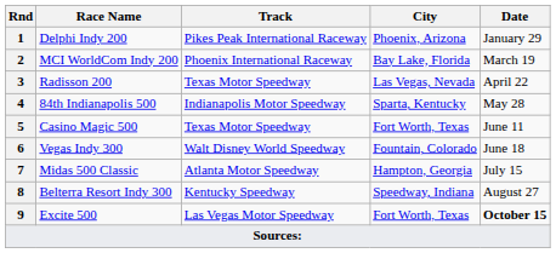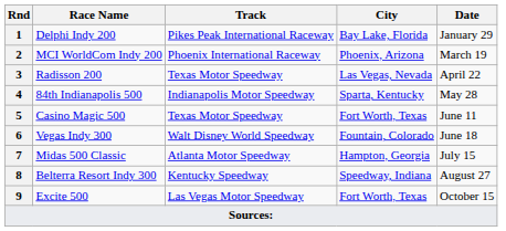1 | City: Phoenix, Arizona -> Bay Lake, Florida
2 | City: Bay Lake, Florida -> Phoenix, Arizona
9 | Date: bold -> normal
